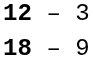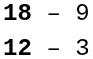rows swapped: 12 – 3 <-> 18 – 9
